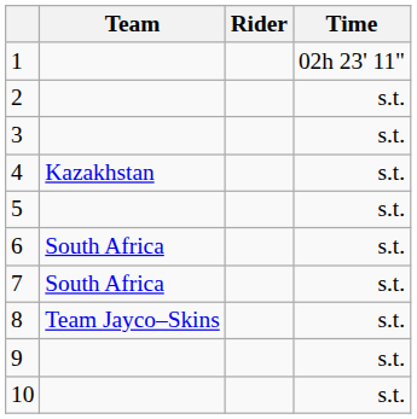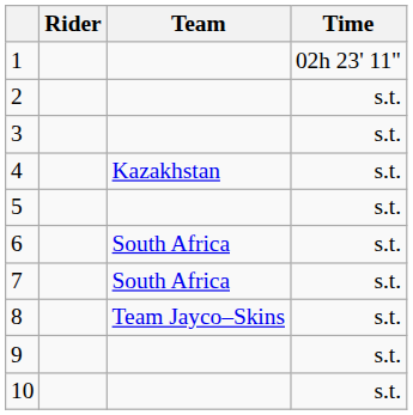columns swapped: Rider <-> Team
